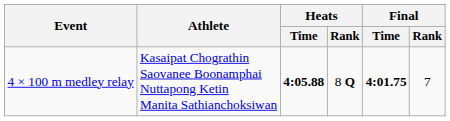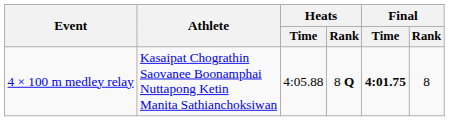4 × 100 m medley relay | Heats / Time: bold -> normal
4 × 100 m medley relay | Final / Rank: 7 -> 8
